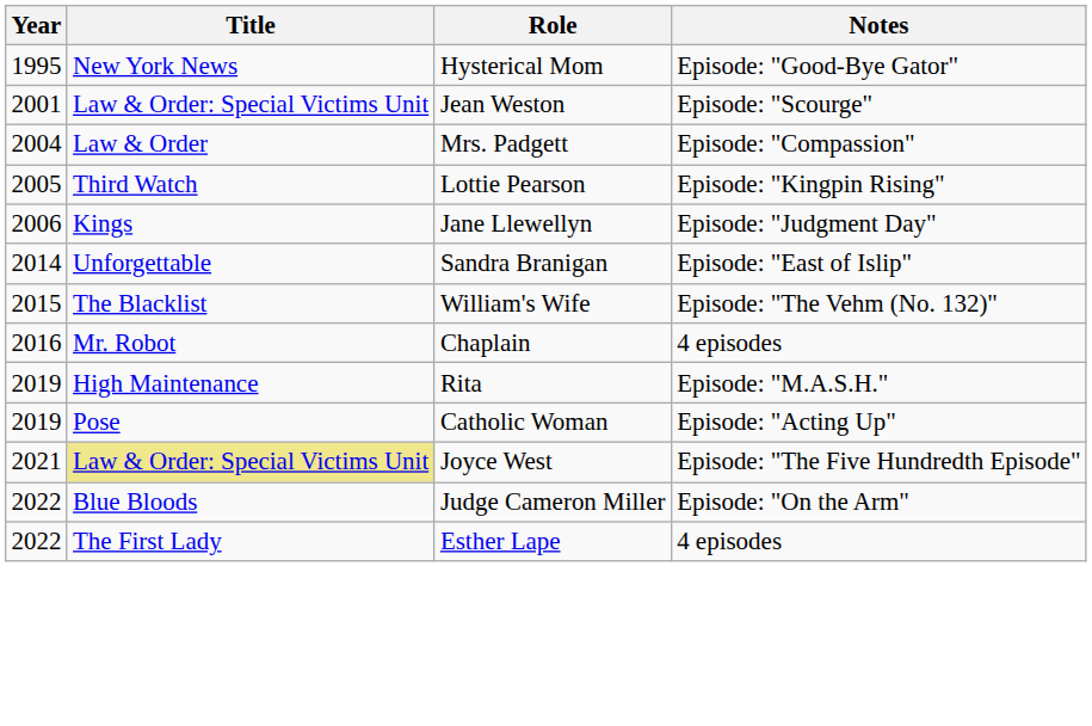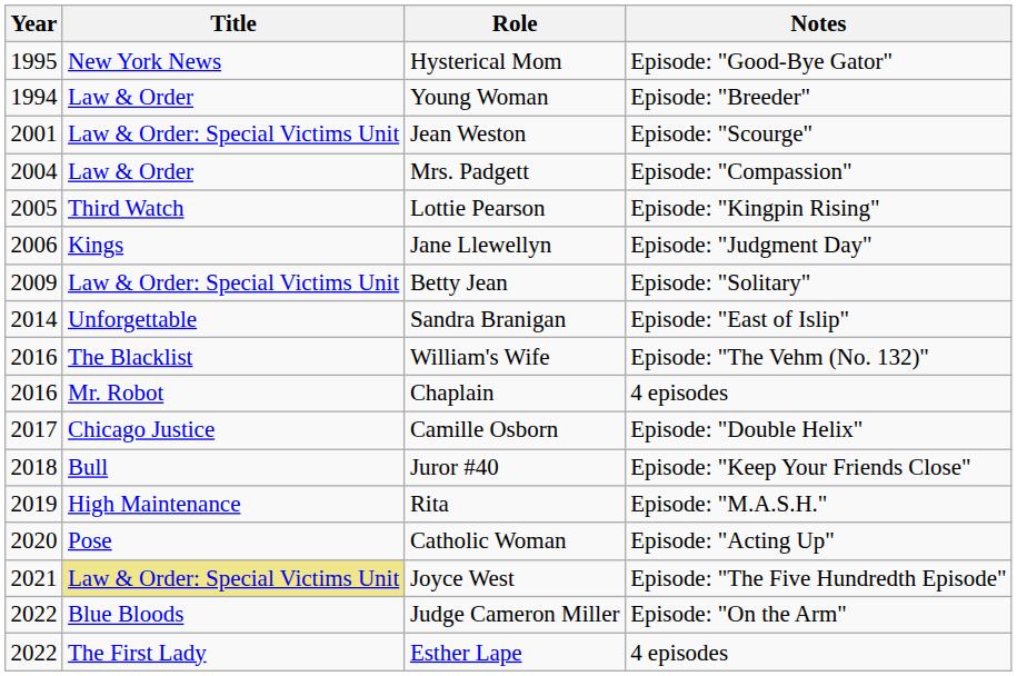+ row: 1994 | Law & Order | Young Woman | Episode: "Breeder"
+ row: 2009 | Law & Order: Special Victims Unit | Betty Jean | Episode: "Solitary"
William's Wife | Year: 2015 -> 2016
+ row: 2017 | Chicago Justice | Camille Osborn | Episode: "Double Helix"
+ row: 2018 | Bull | Juror #40 | Episode: "Keep Your Friends Close"
Catholic Woman | Year: 2019 -> 2020
